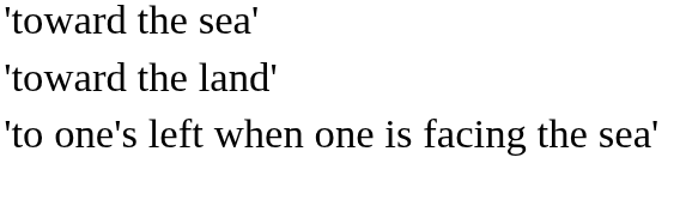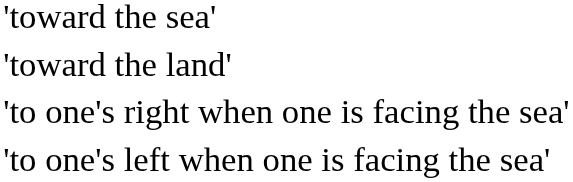+ row: 'to one's right when one is facing the sea'
